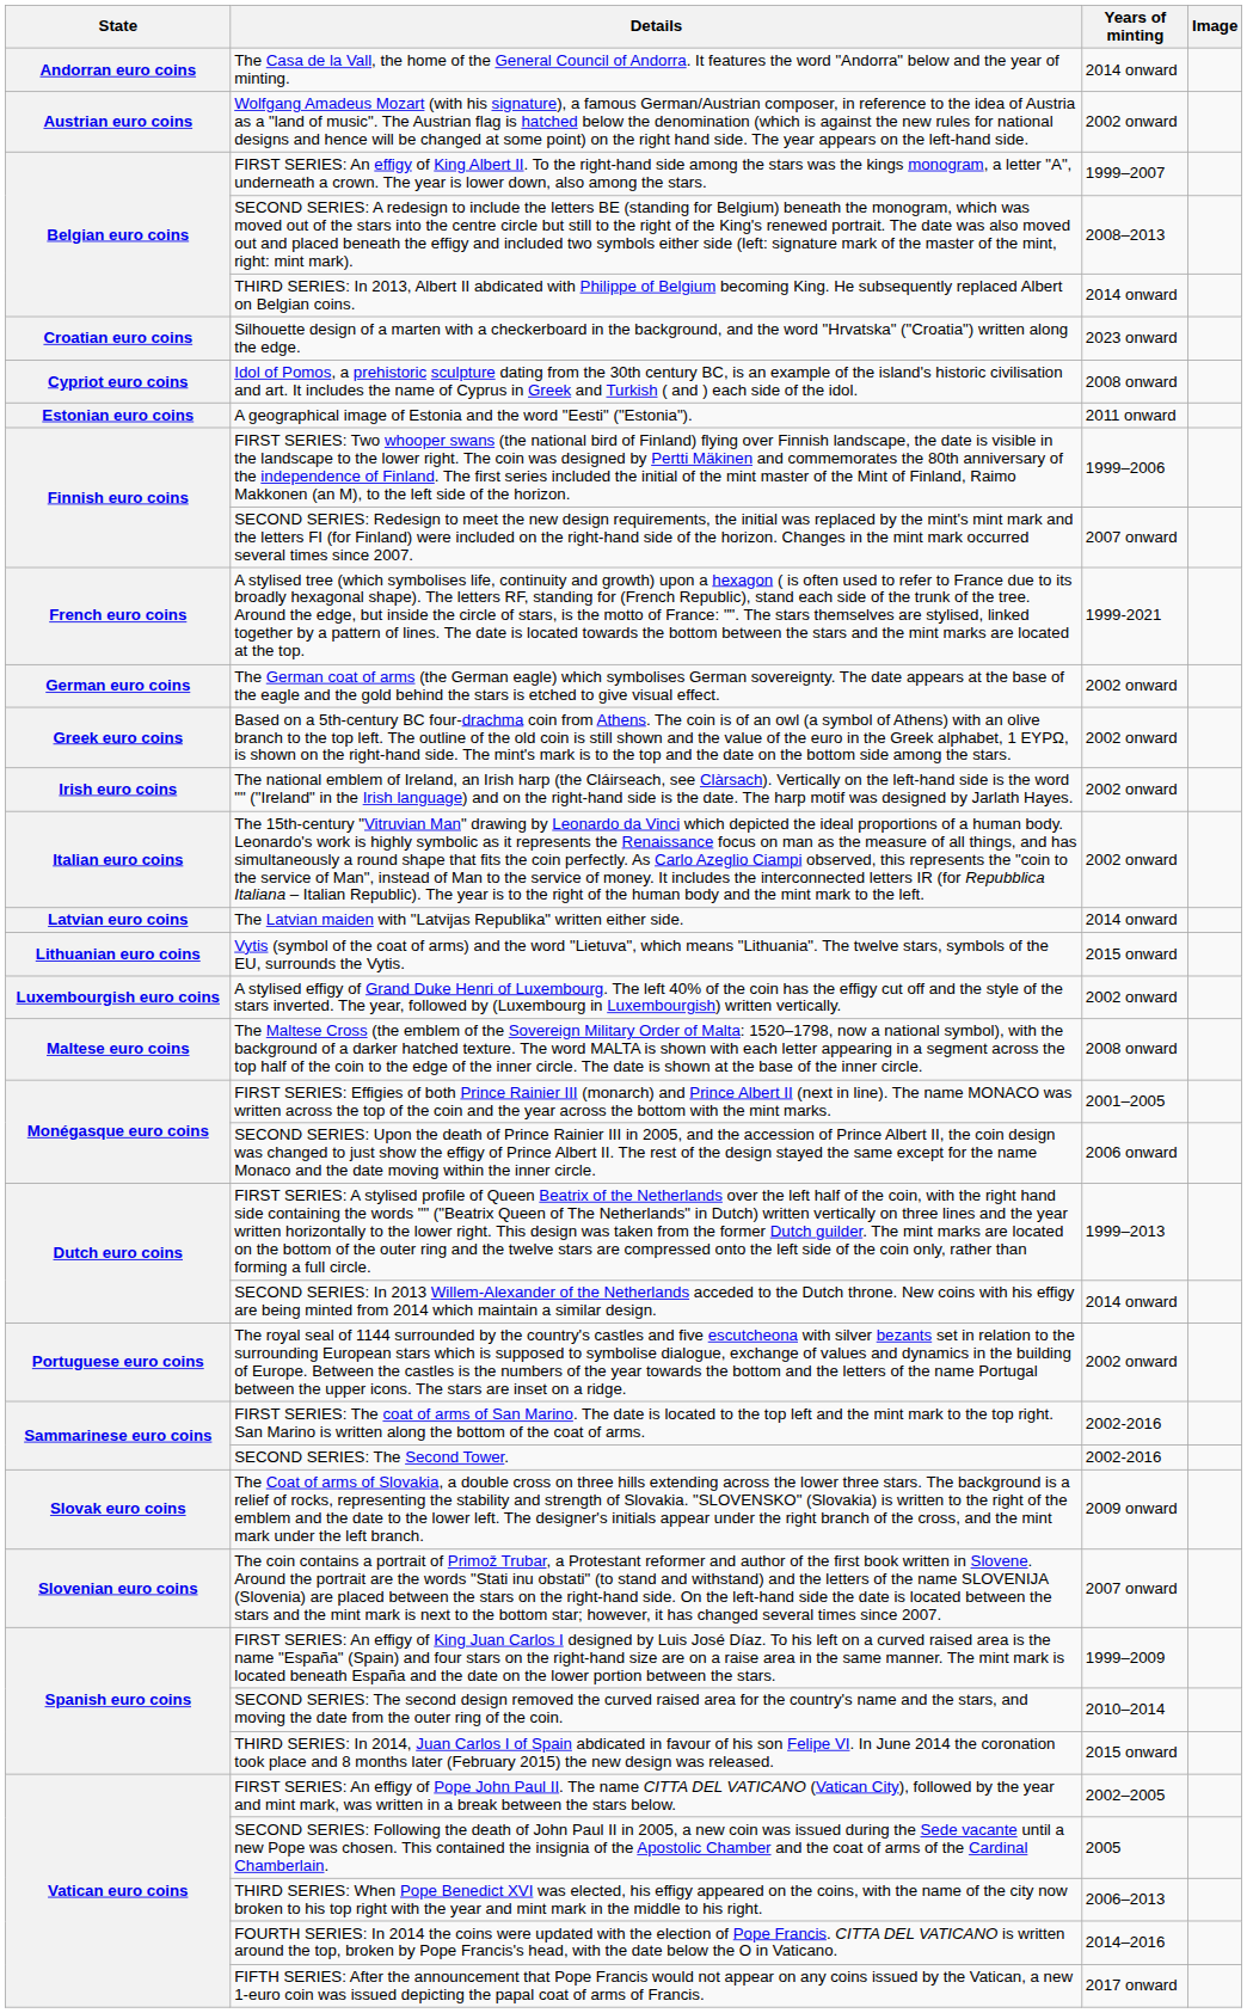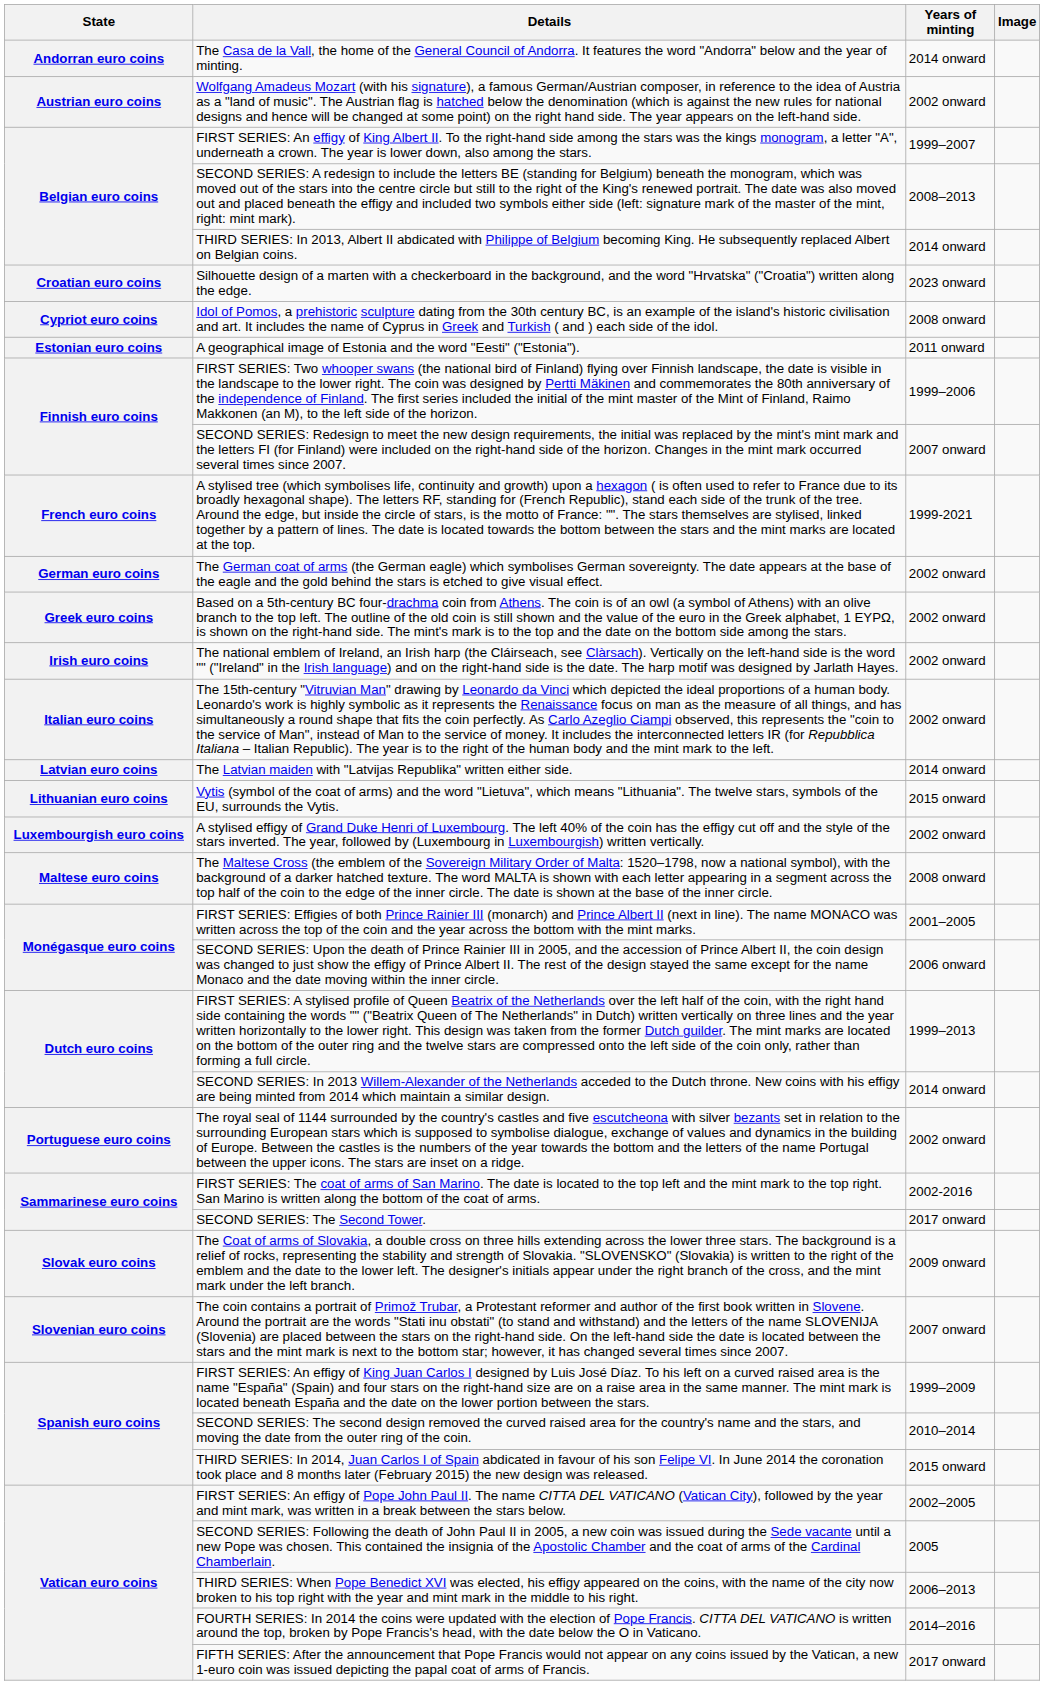SECOND SERIES: The Second Tower. | Years of minting: 2002-2016 -> 2017 onward
